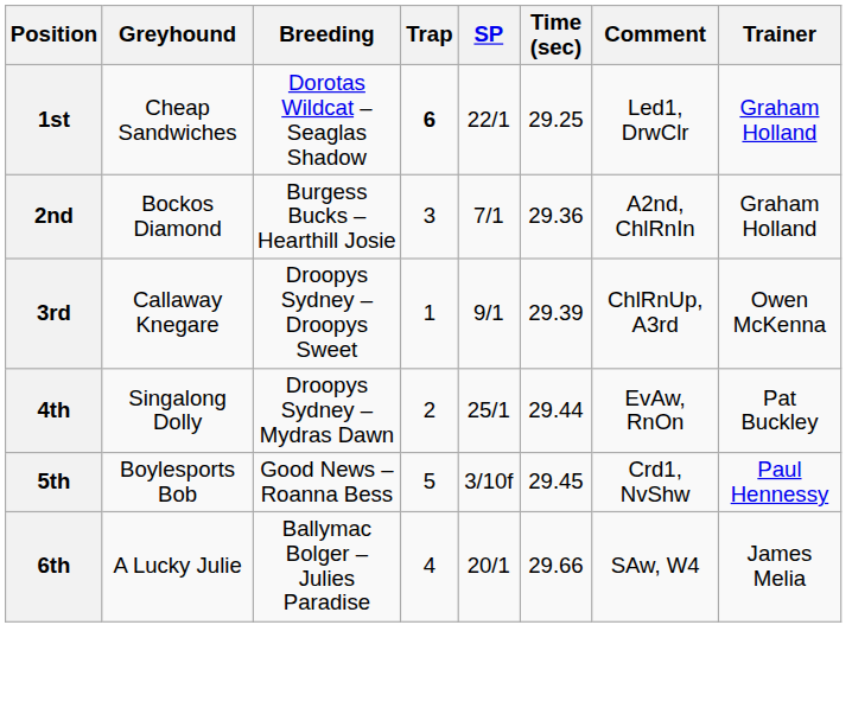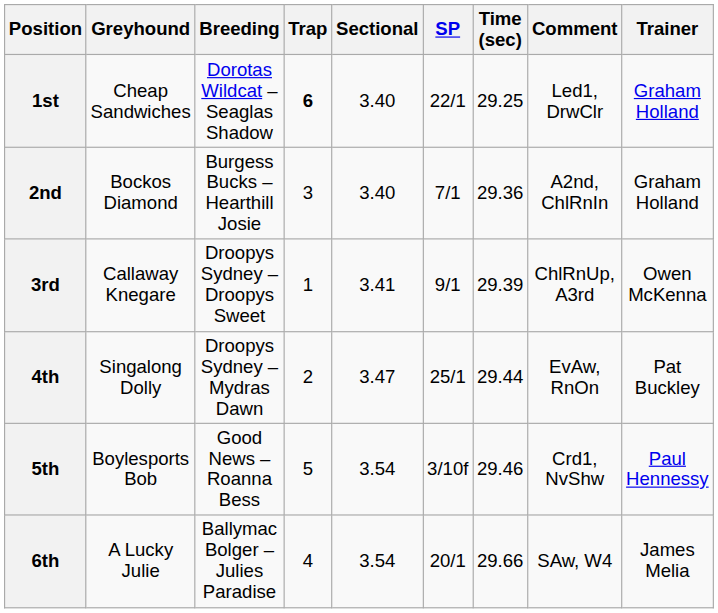+ column: Sectional | 3.40 | 3.40 | 3.41 | 3.47 | 3.54 | 3.54
5th | Time (sec): 29.45 -> 29.46
